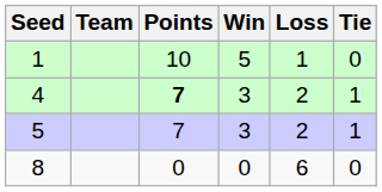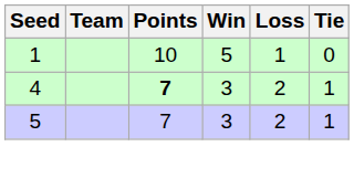- row: 8 | 0 | 0 | 6 | 0
